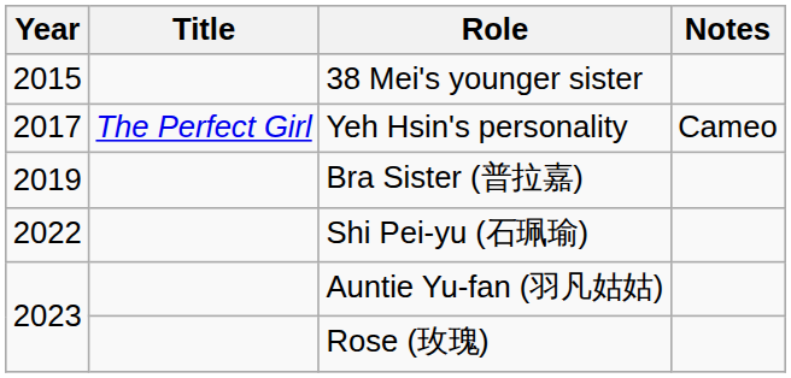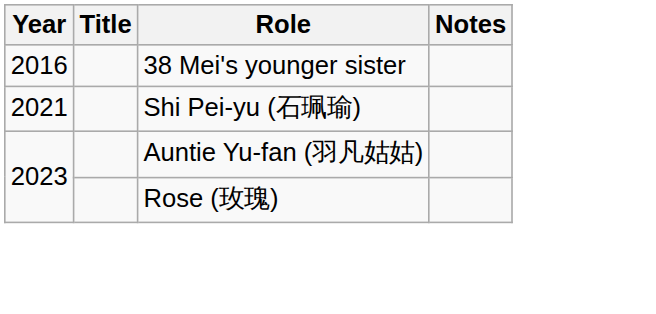38 Mei's younger sister | Year: 2015 -> 2016
- row: 2017 | The Perfect Girl | Yeh Hsin's personality | Cameo
- row: 2019 | Bra Sister (普拉嘉)
Shi Pei-yu (石珮瑜) | Year: 2022 -> 2021
